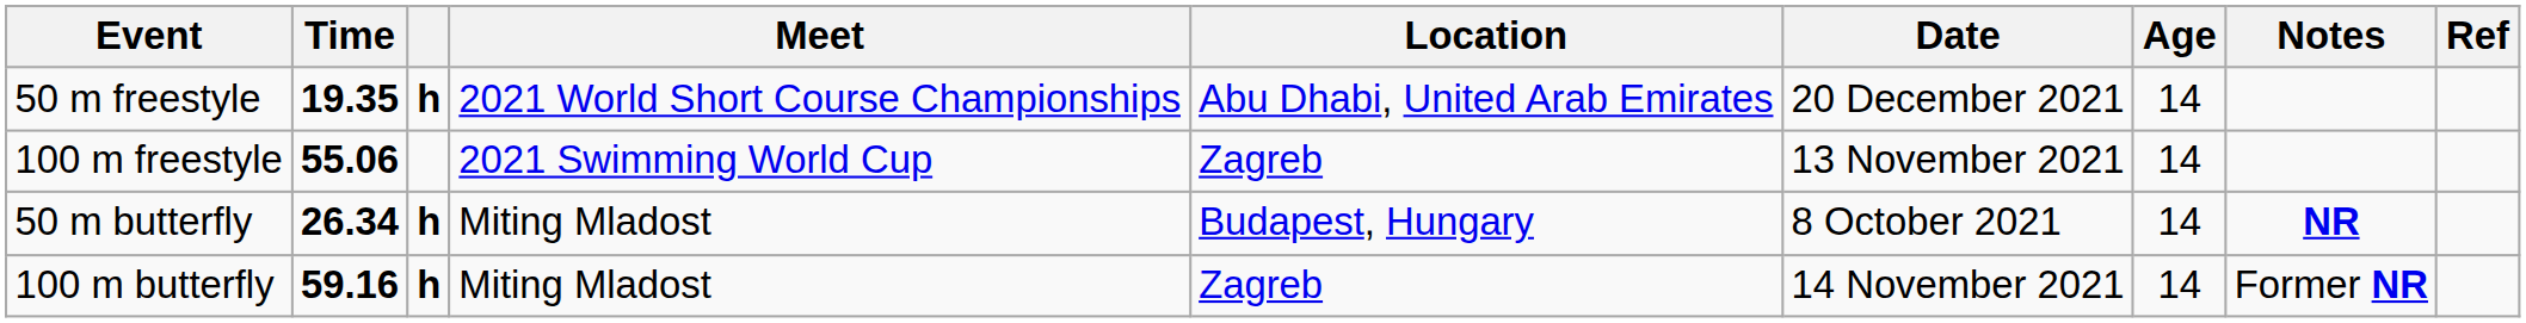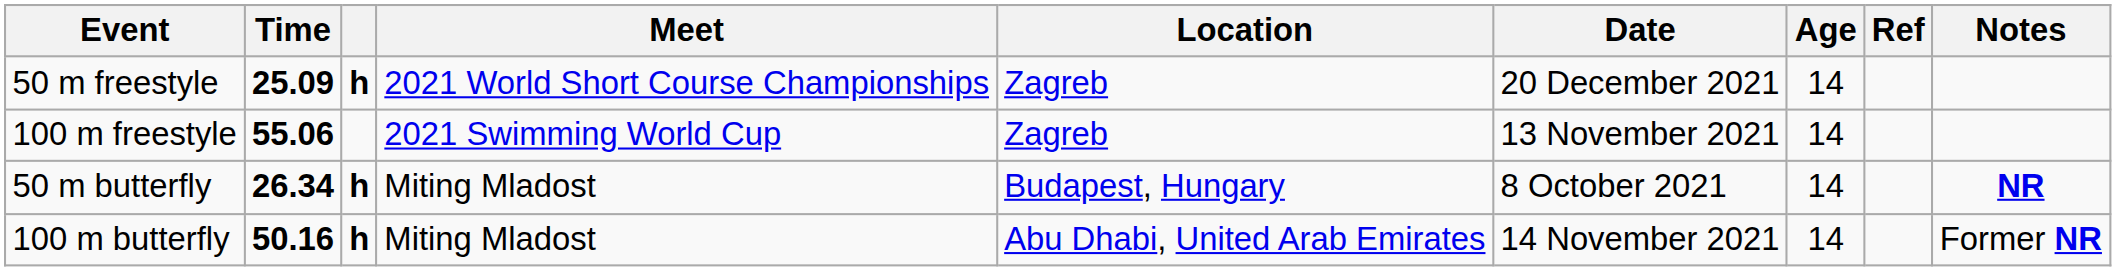columns swapped: Notes <-> Ref
50 m freestyle | Time: 19.35 -> 25.09
50 m freestyle | Location: Abu Dhabi, United Arab Emirates -> Zagreb
100 m butterfly | Time: 59.16 -> 50.16
100 m butterfly | Location: Zagreb -> Abu Dhabi, United Arab Emirates
